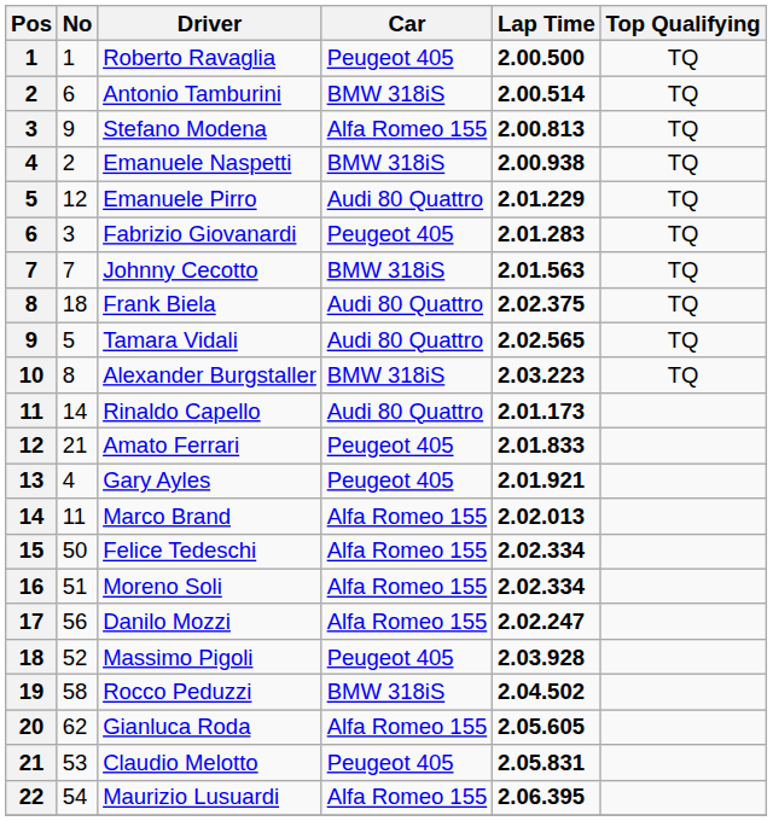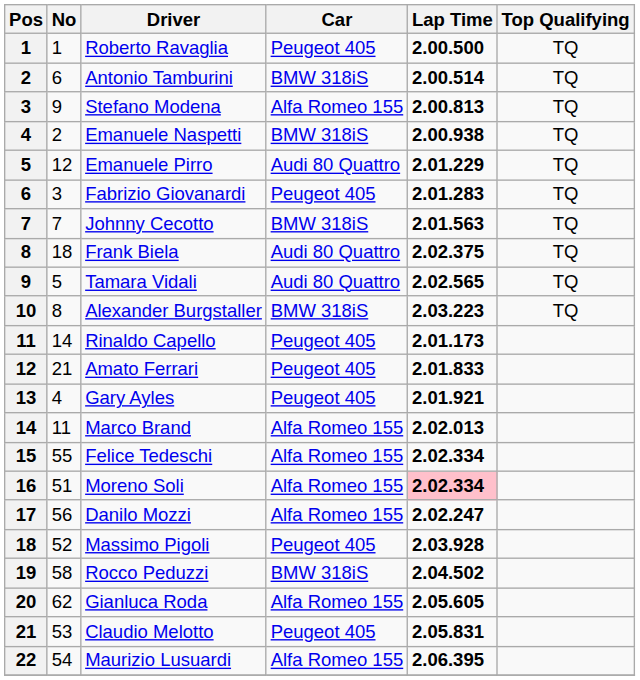Rinaldo Capello | Car: Audi 80 Quattro -> Peugeot 405
Felice Tedeschi | No: 50 -> 55
Moreno Soli | Lap Time: no background -> pink background
